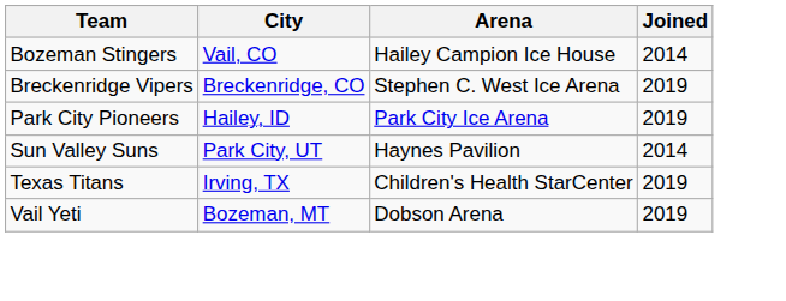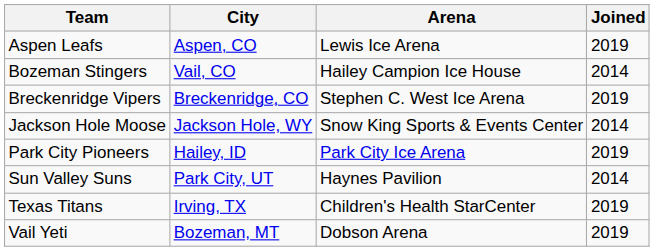+ row: Aspen Leafs | Aspen, CO | Lewis Ice Arena | 2019
+ row: Jackson Hole Moose | Jackson Hole, WY | Snow King Sports & Events Center | 2014
